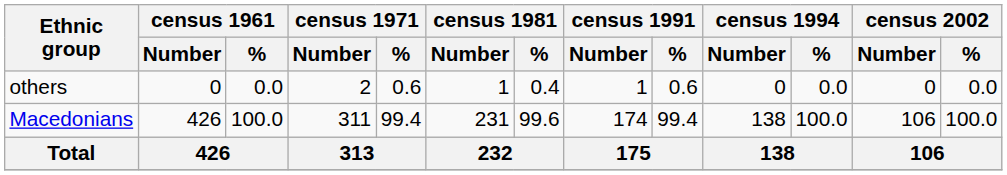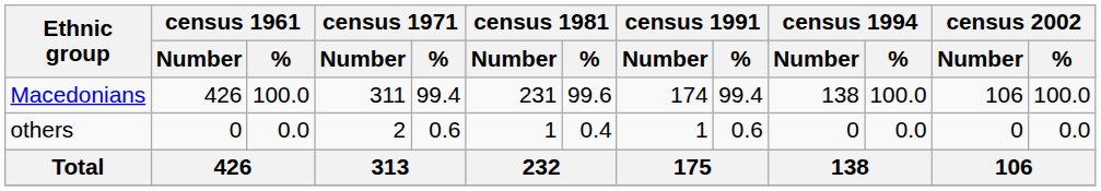rows swapped: Macedonians <-> others
